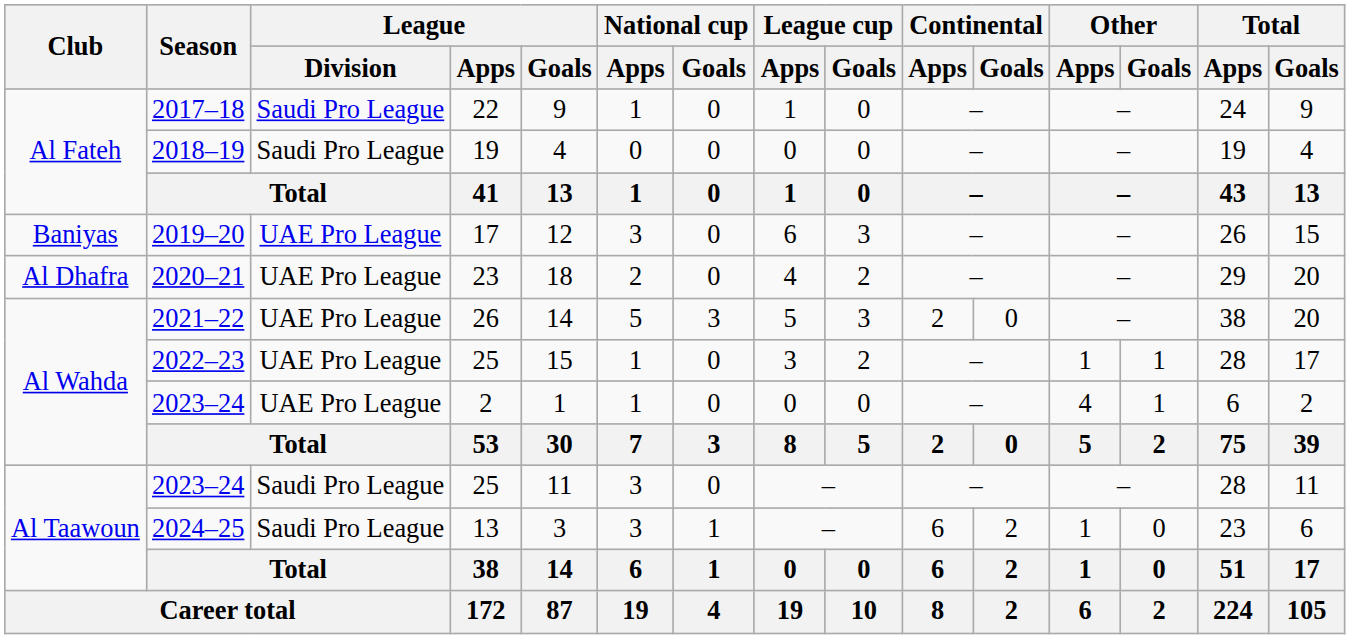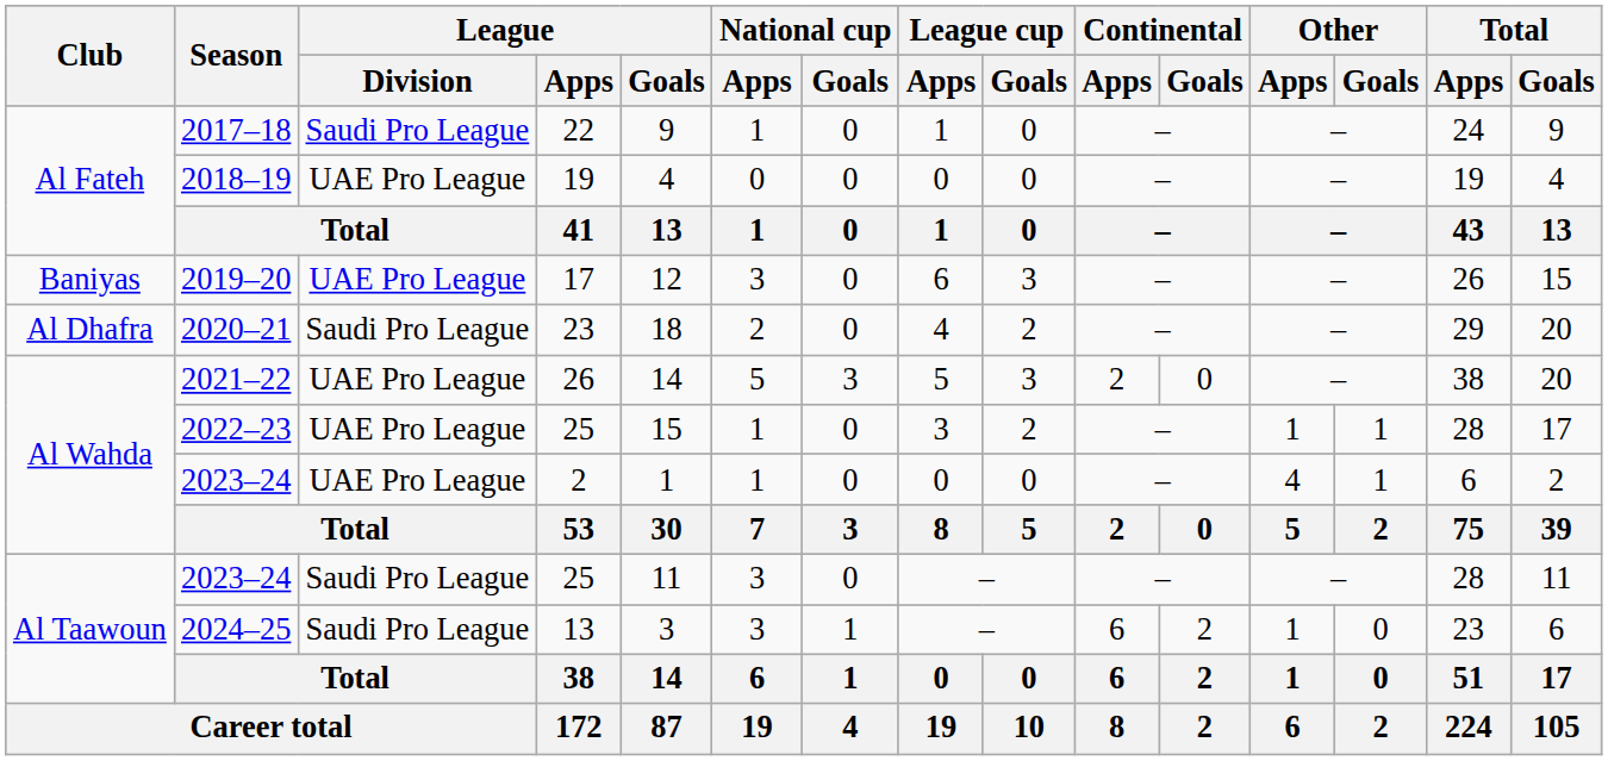2018–19 | League / Division: Saudi Pro League -> UAE Pro League
2020–21 | League / Division: UAE Pro League -> Saudi Pro League
